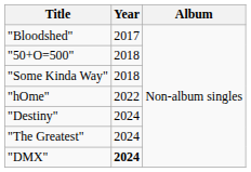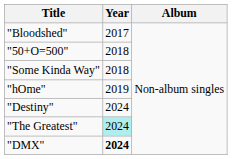"hOme" | Year: 2022 -> 2019
"The Greatest" | Year: no background -> paleturquoise background
